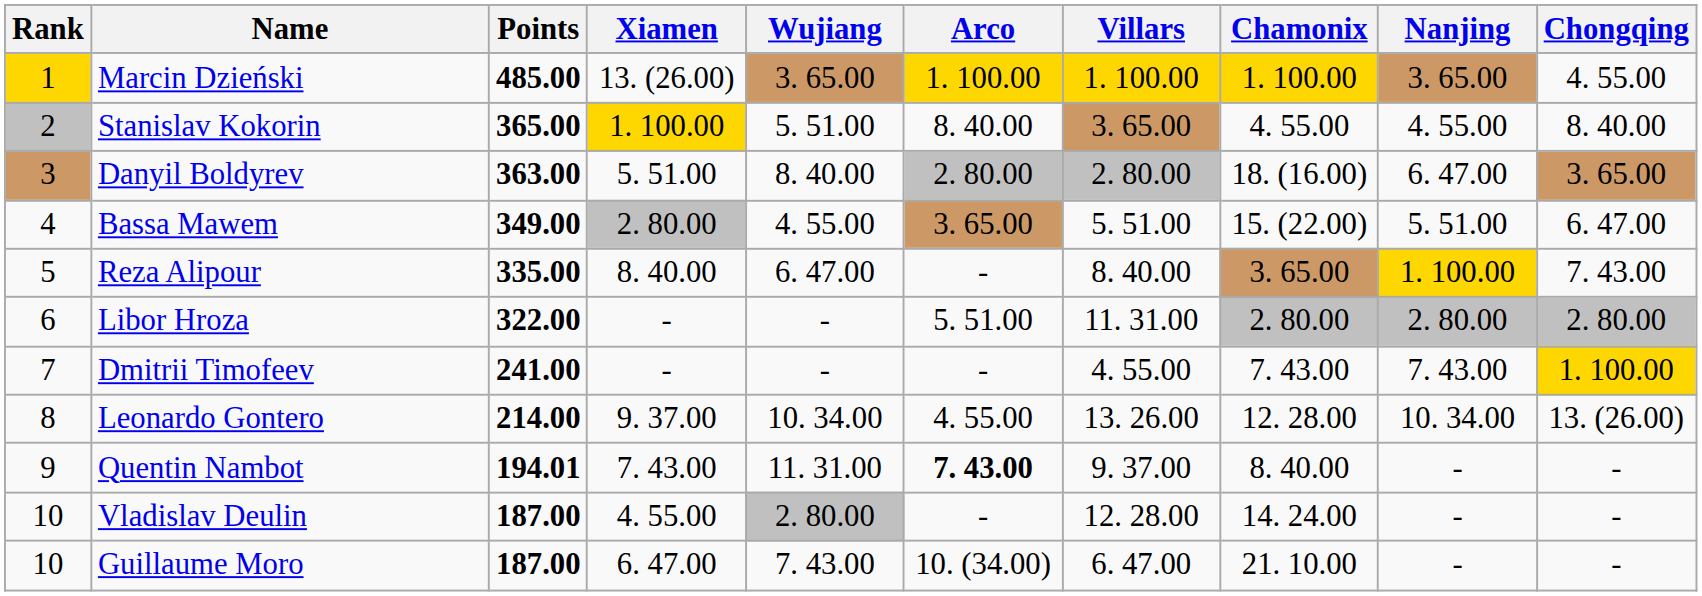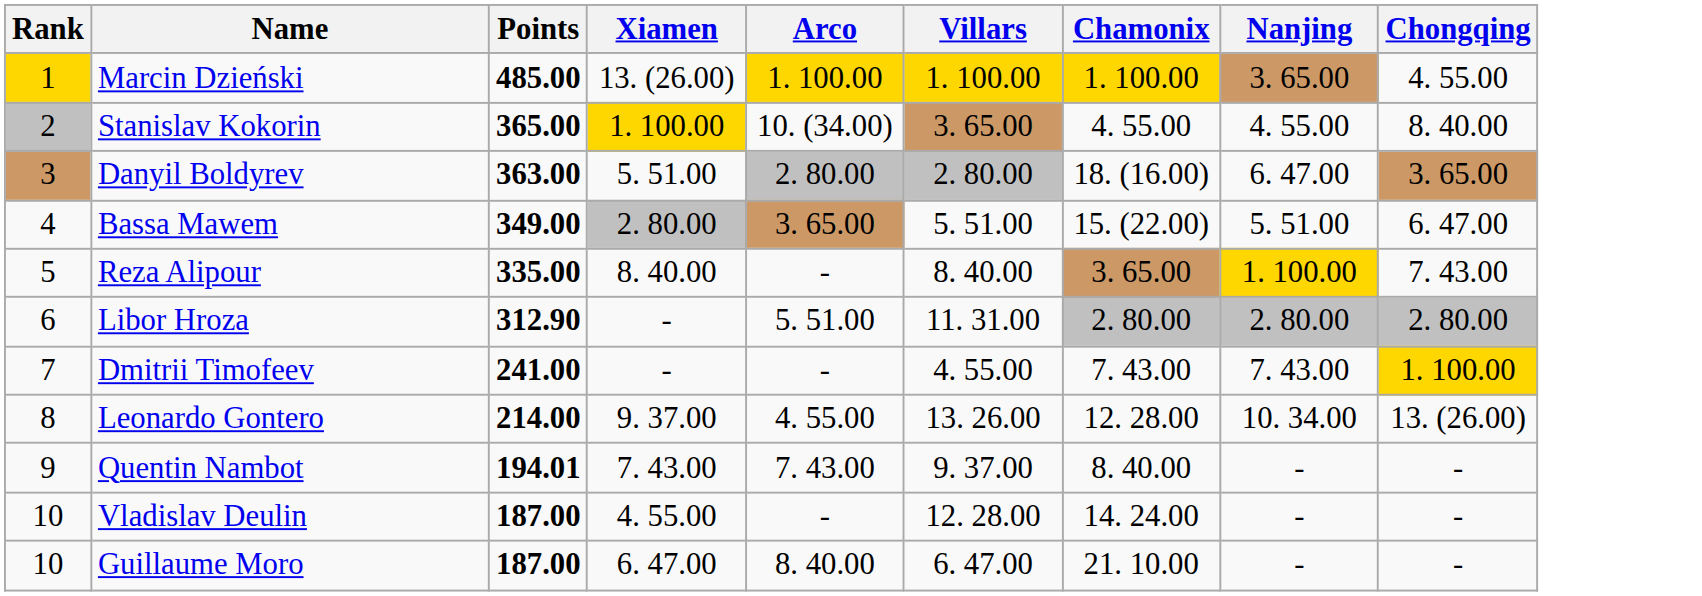- column: Wujiang | 3. 65.00 | 5. 51.00 | 8. 40.00 | 4. 55.00 | 6. 47.00 | - | - | 10. 34.00 | 11. 31.00 | 2. 80.00 | 7. 43.00
Stanislav Kokorin | Arco: 8. 40.00 -> 10. (34.00)
Libor Hroza | Points: 322.00 -> 312.90
Quentin Nambot | Arco: bold -> normal
Guillaume Moro | Arco: 10. (34.00) -> 8. 40.00
